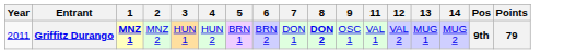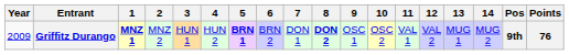+ column: 10 | OSC 2
Griffitz Durango | Year: 2011 -> 2009
Griffitz Durango | 5: normal -> bold
Griffitz Durango | Points: 79 -> 76
